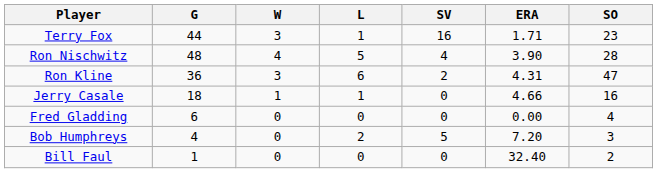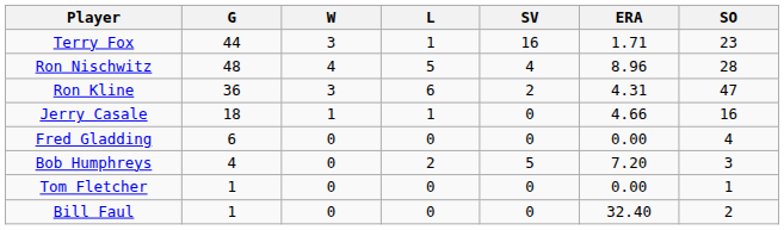Ron Nischwitz | ERA: 3.90 -> 8.96
+ row: Tom Fletcher | 1 | 0 | 0 | 0 | 0.00 | 1
